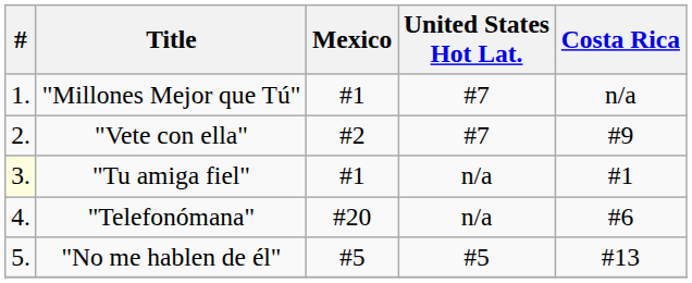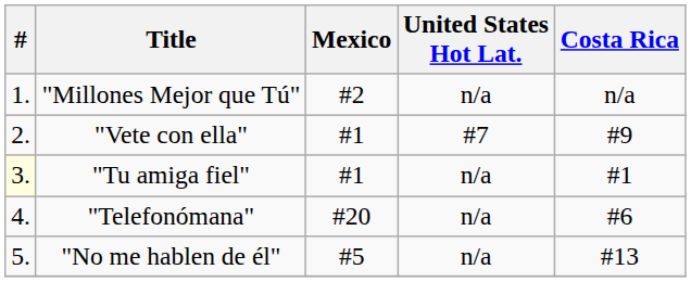"Millones Mejor que Tú" | Mexico: #1 -> #2
"Millones Mejor que Tú" | United States Hot Lat.: #7 -> n/a
"Vete con ella" | Mexico: #2 -> #1
"No me hablen de él" | United States Hot Lat.: #5 -> n/a
